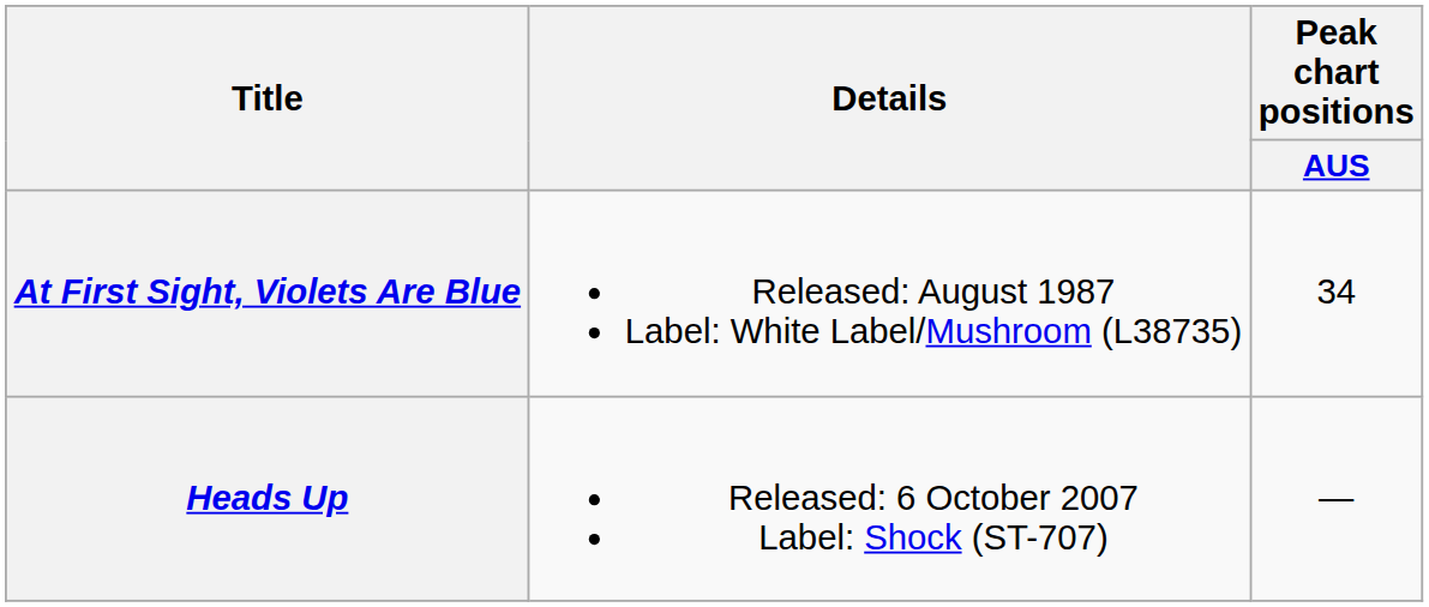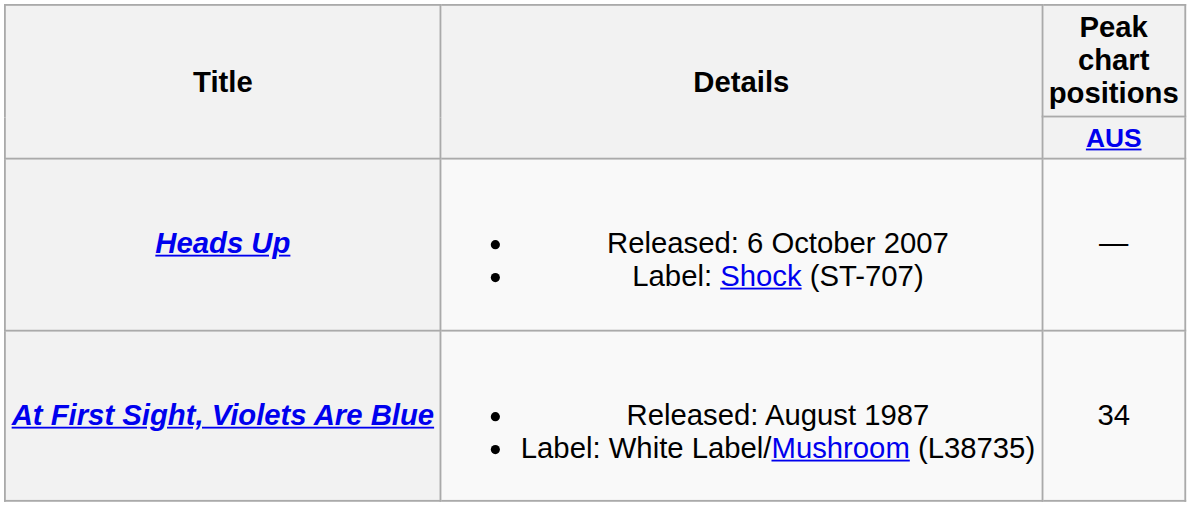rows swapped: At First Sight, Violets Are Blue <-> Heads Up
